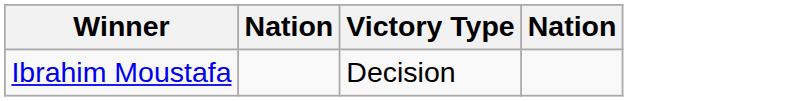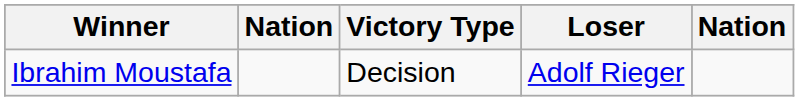+ column: Loser | Adolf Rieger
